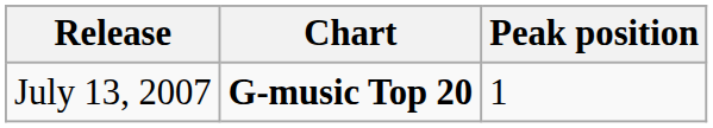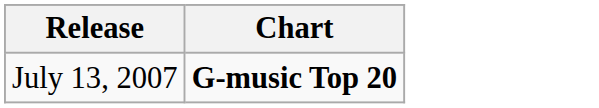- column: Peak position | 1
